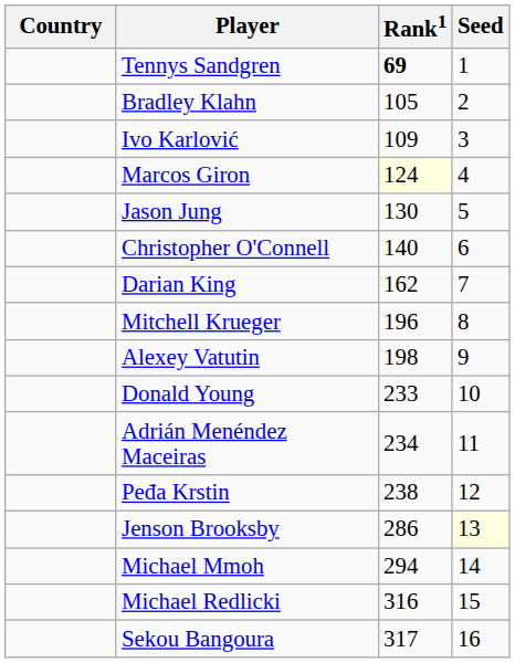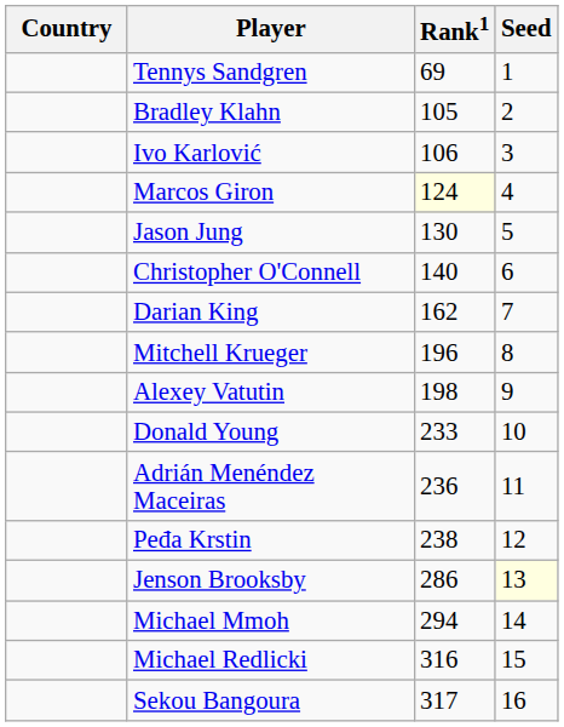Tennys Sandgren | Rank1: bold -> normal
Ivo Karlović | Rank1: 109 -> 106
Adrián Menéndez Maceiras | Rank1: 234 -> 236
